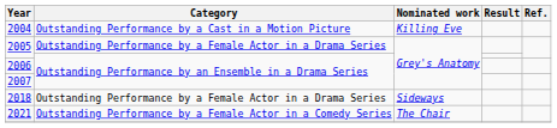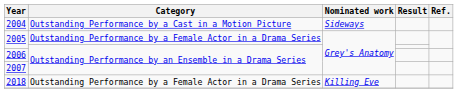2004 | Nominated work: Killing Eve -> Sideways
2018 | Nominated work: Sideways -> Killing Eve
- row: 2021 | Outstanding Performance by a Female Actor in a Comedy Series | The Chair
